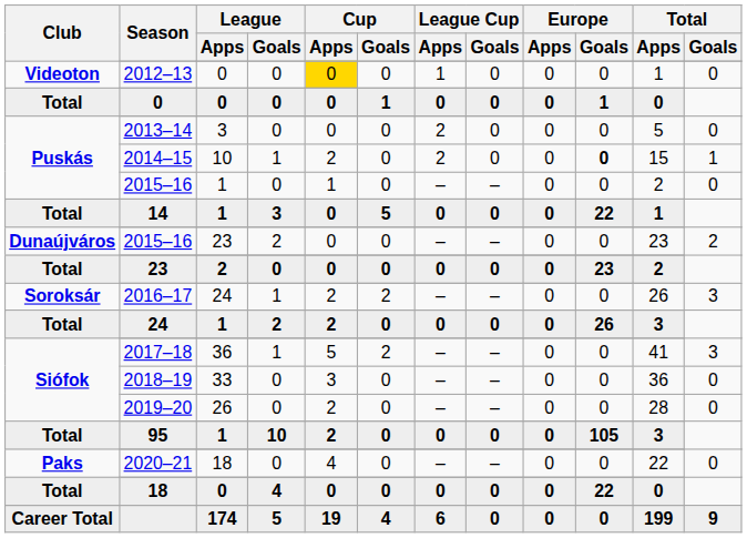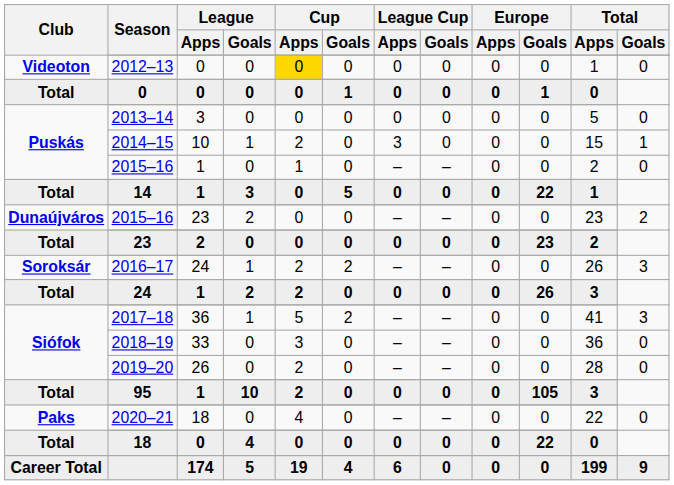2012–13 | League Cup / Apps: 1 -> 0
2013–14 | League Cup / Apps: 2 -> 0
2014–15 | League Cup / Apps: 2 -> 3
2014–15 | Europe / Goals: bold -> normal
